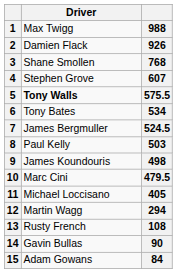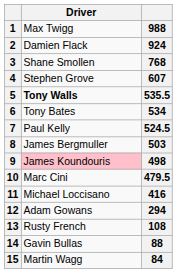2 | column 3: 926 -> 924
5 | column 3: 575.5 -> 535.5
7 | Driver: James Bergmuller -> Paul Kelly
8 | Driver: Paul Kelly -> James Bergmuller
9 | Driver: no background -> pink background
11 | column 3: 405 -> 416
12 | Driver: Martin Wagg -> Adam Gowans
14 | column 3: 90 -> 88
15 | Driver: Adam Gowans -> Martin Wagg
